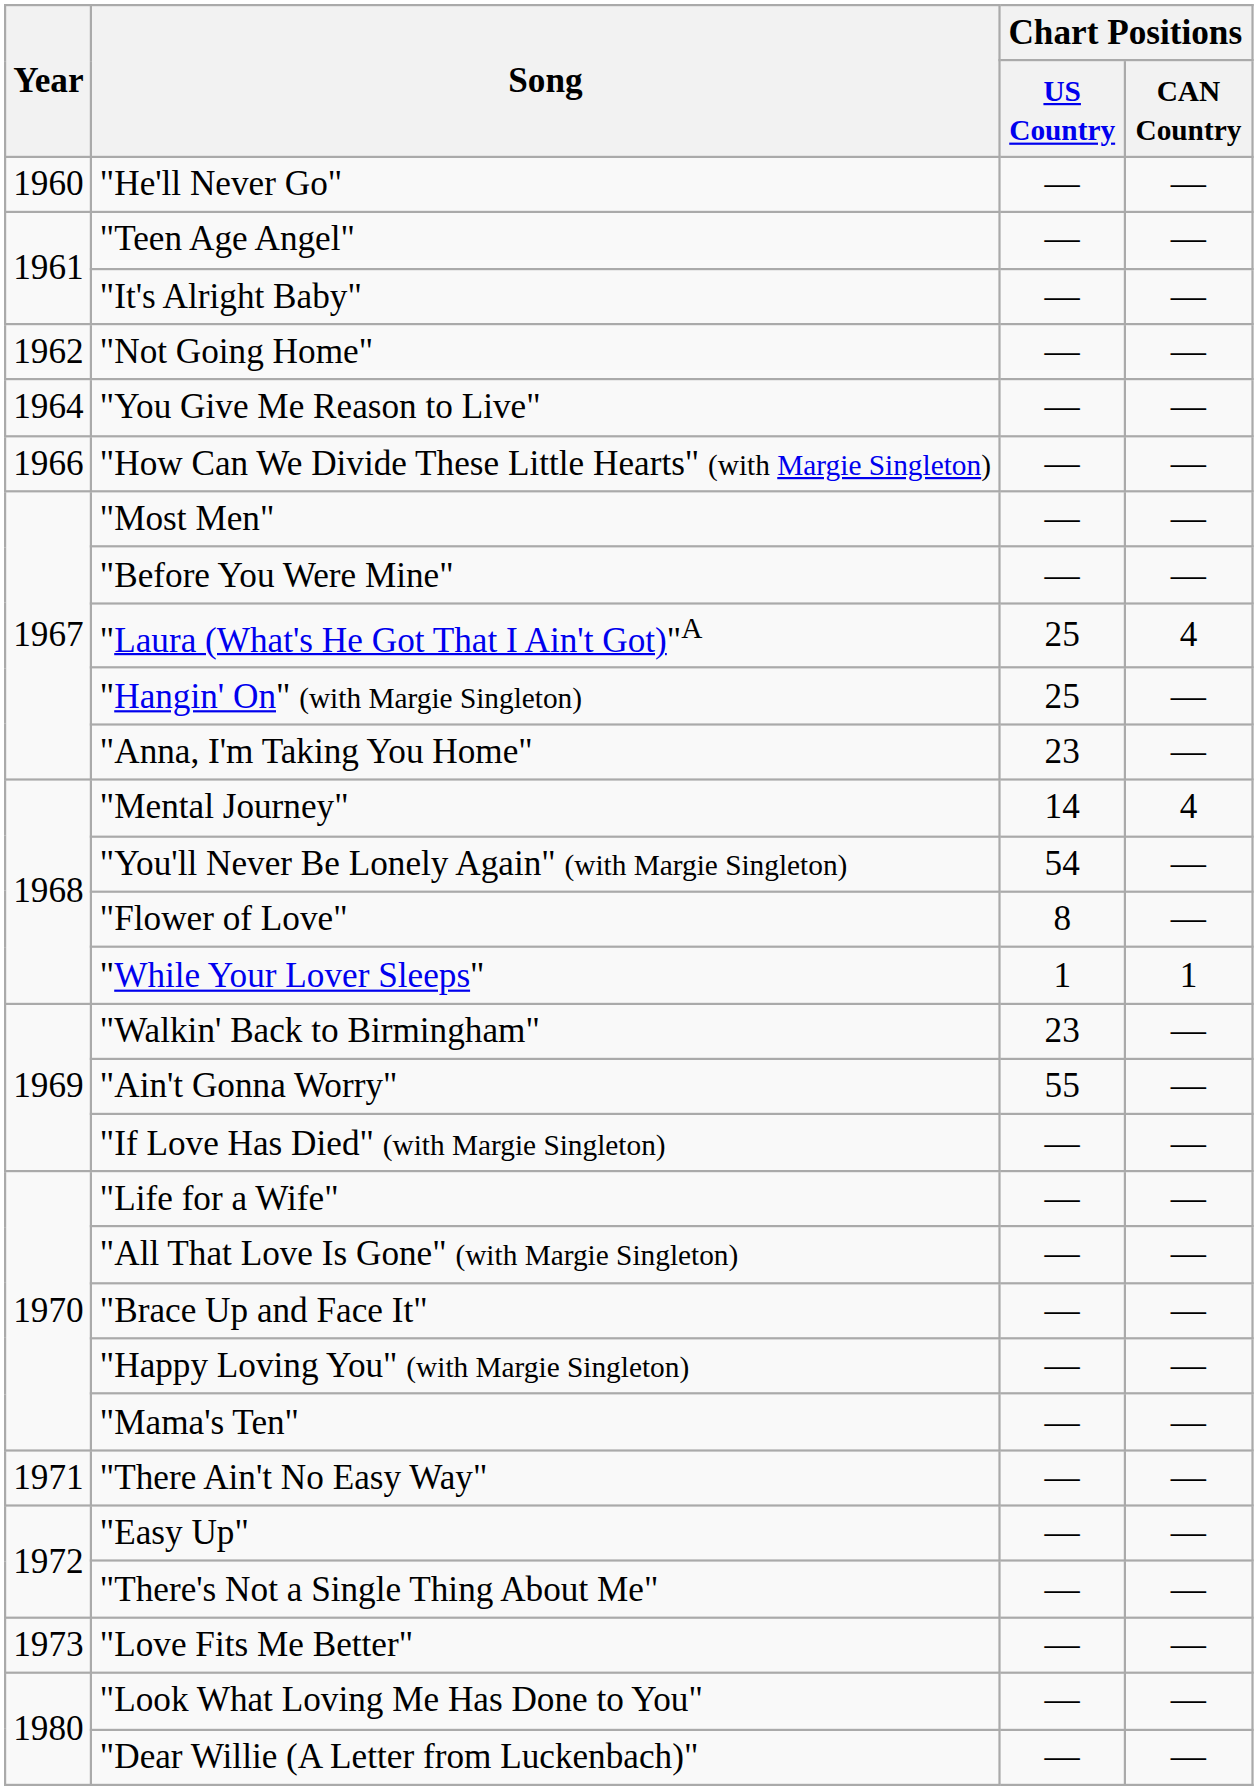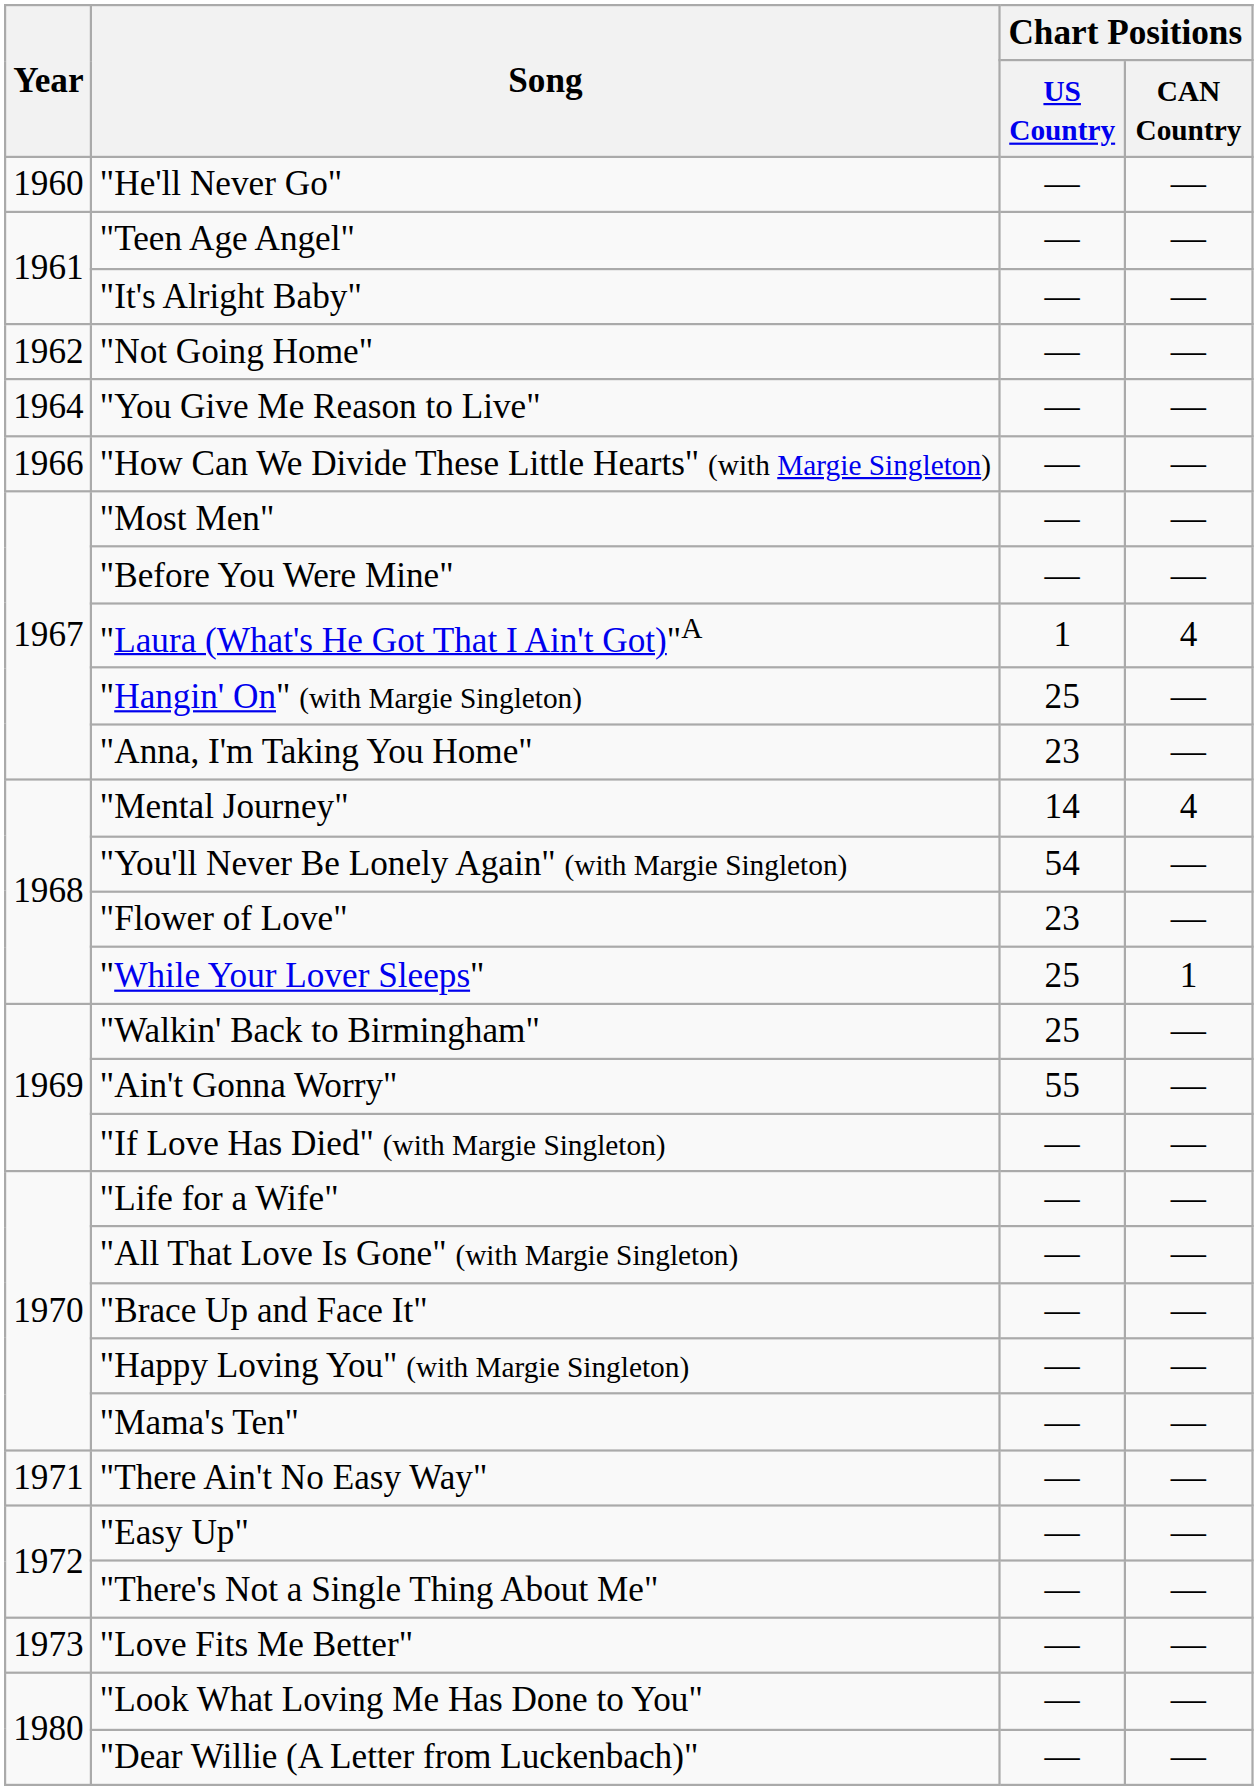"Laura (What's He Got That I Ain't Got)"A | Chart Positions / US Country: 25 -> 1
"Flower of Love" | Chart Positions / US Country: 8 -> 23
"While Your Lover Sleeps" | Chart Positions / US Country: 1 -> 25
"Walkin' Back to Birmingham" | Chart Positions / US Country: 23 -> 25
